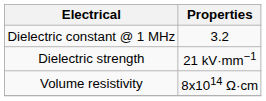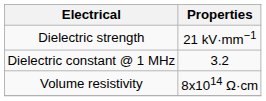rows swapped: Dielectric constant @ 1 MHz <-> Dielectric strength
